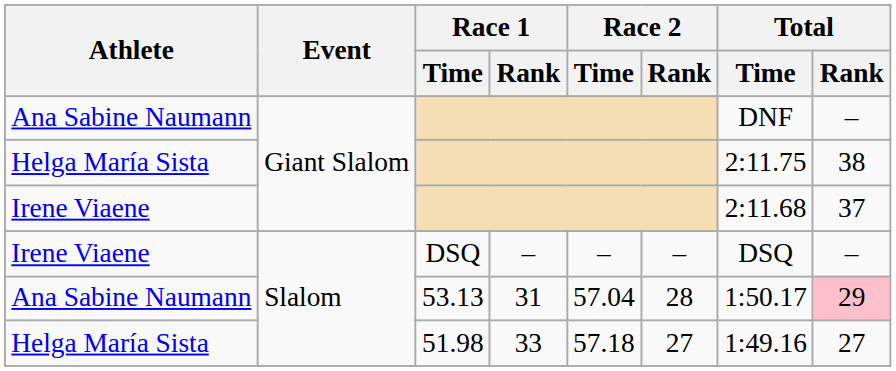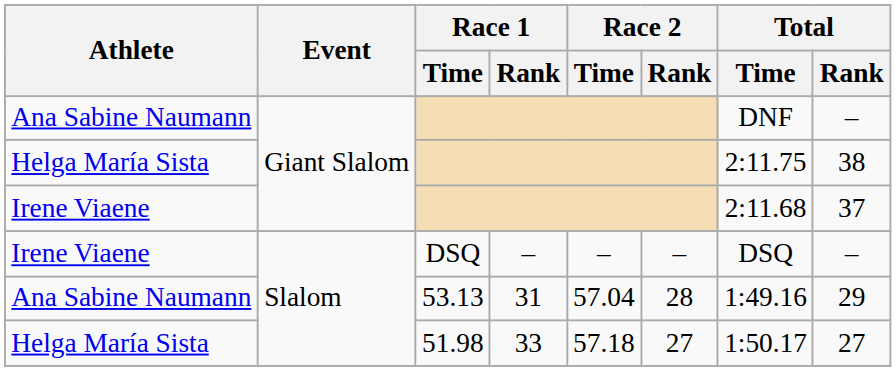53.13 | Total / Time: 1:50.17 -> 1:49.16
53.13 | Total / Rank: pink background -> no background
51.98 | Total / Time: 1:49.16 -> 1:50.17
